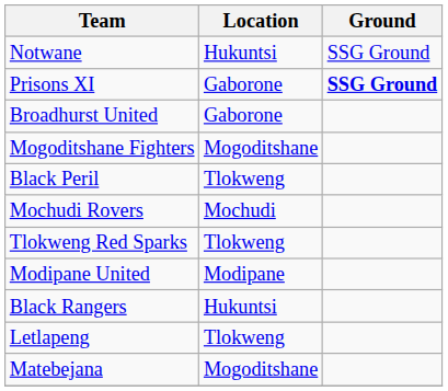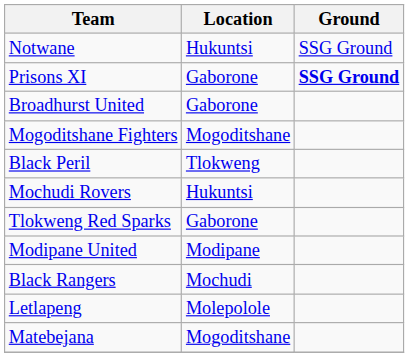Mochudi Rovers | Location: Mochudi -> Hukuntsi
Tlokweng Red Sparks | Location: Tlokweng -> Gaborone
Black Rangers | Location: Hukuntsi -> Mochudi
Letlapeng | Location: Tlokweng -> Molepolole
